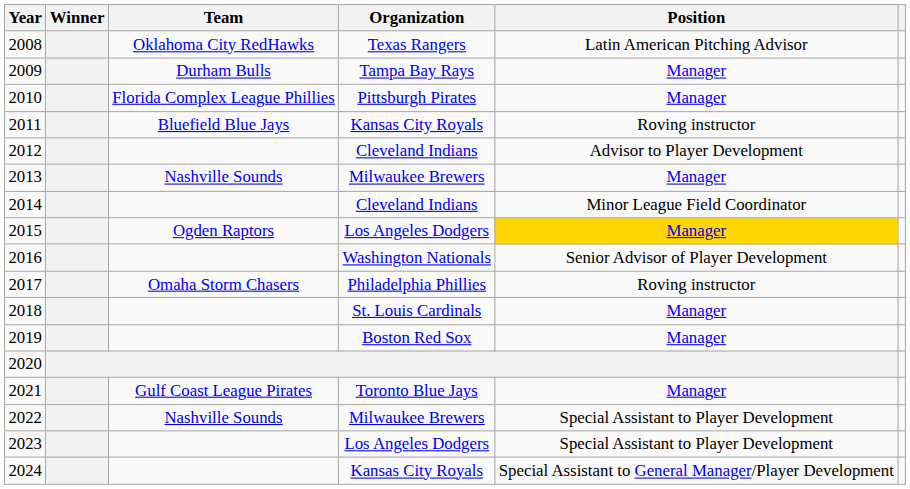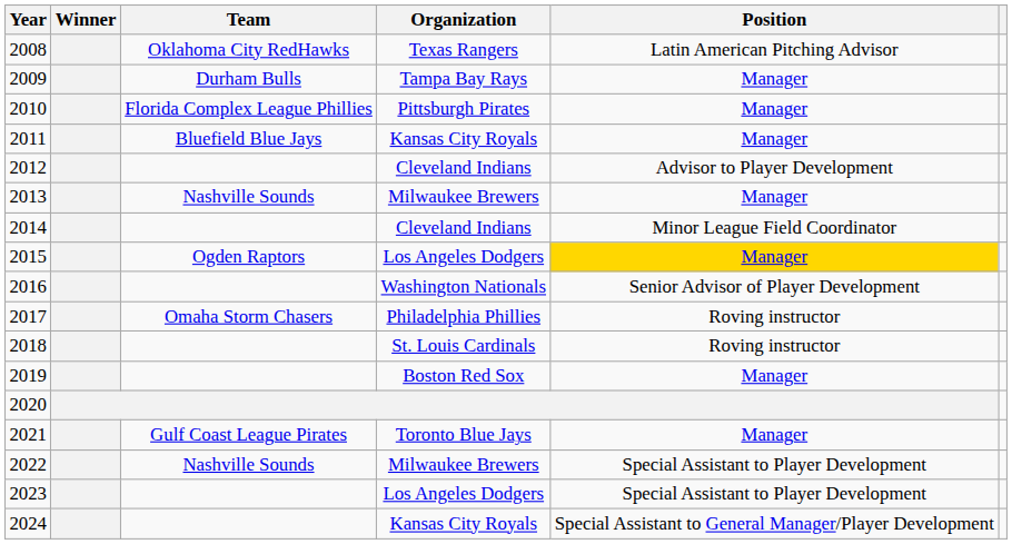2011 | Position: Roving instructor -> Manager
2018 | Position: Manager -> Roving instructor
